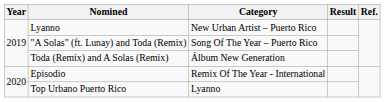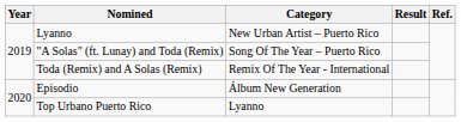Toda (Remix) and A Solas (Remix) | Category: Álbum New Generation -> Remix Of The Year - International
Episodio | Category: Remix Of The Year - International -> Álbum New Generation
